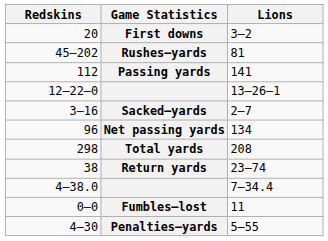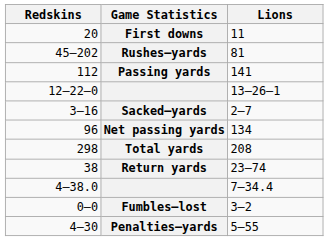First downs | Lions: 3–2 -> 11
Fumbles–lost | Lions: 11 -> 3–2
